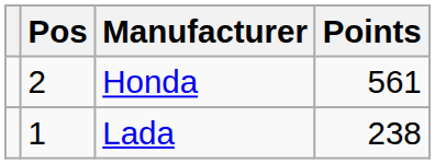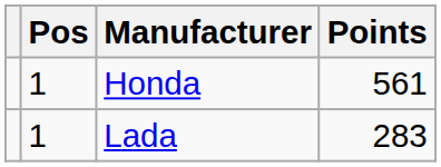Honda | Pos: 2 -> 1
Lada | Points: 238 -> 283
